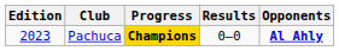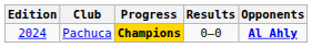Pachuca | Edition: 2023 -> 2024
